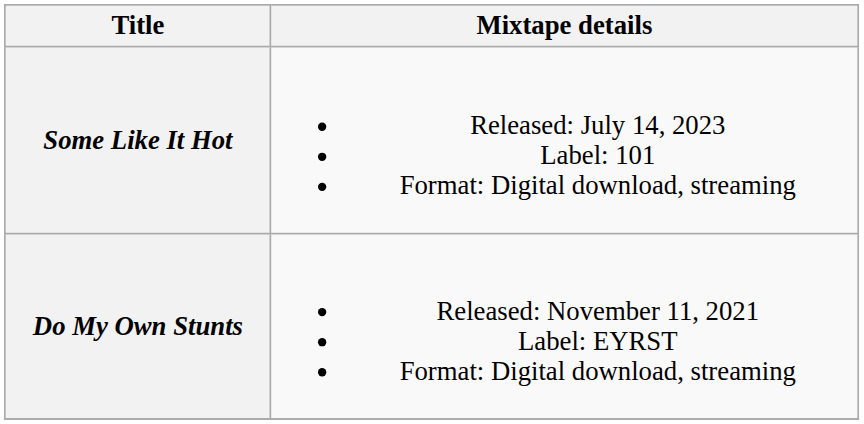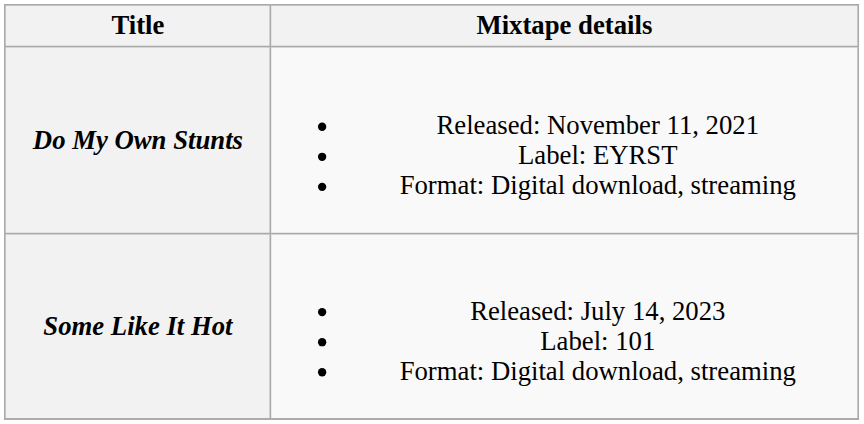rows swapped: Do My Own Stunts <-> Some Like It Hot
